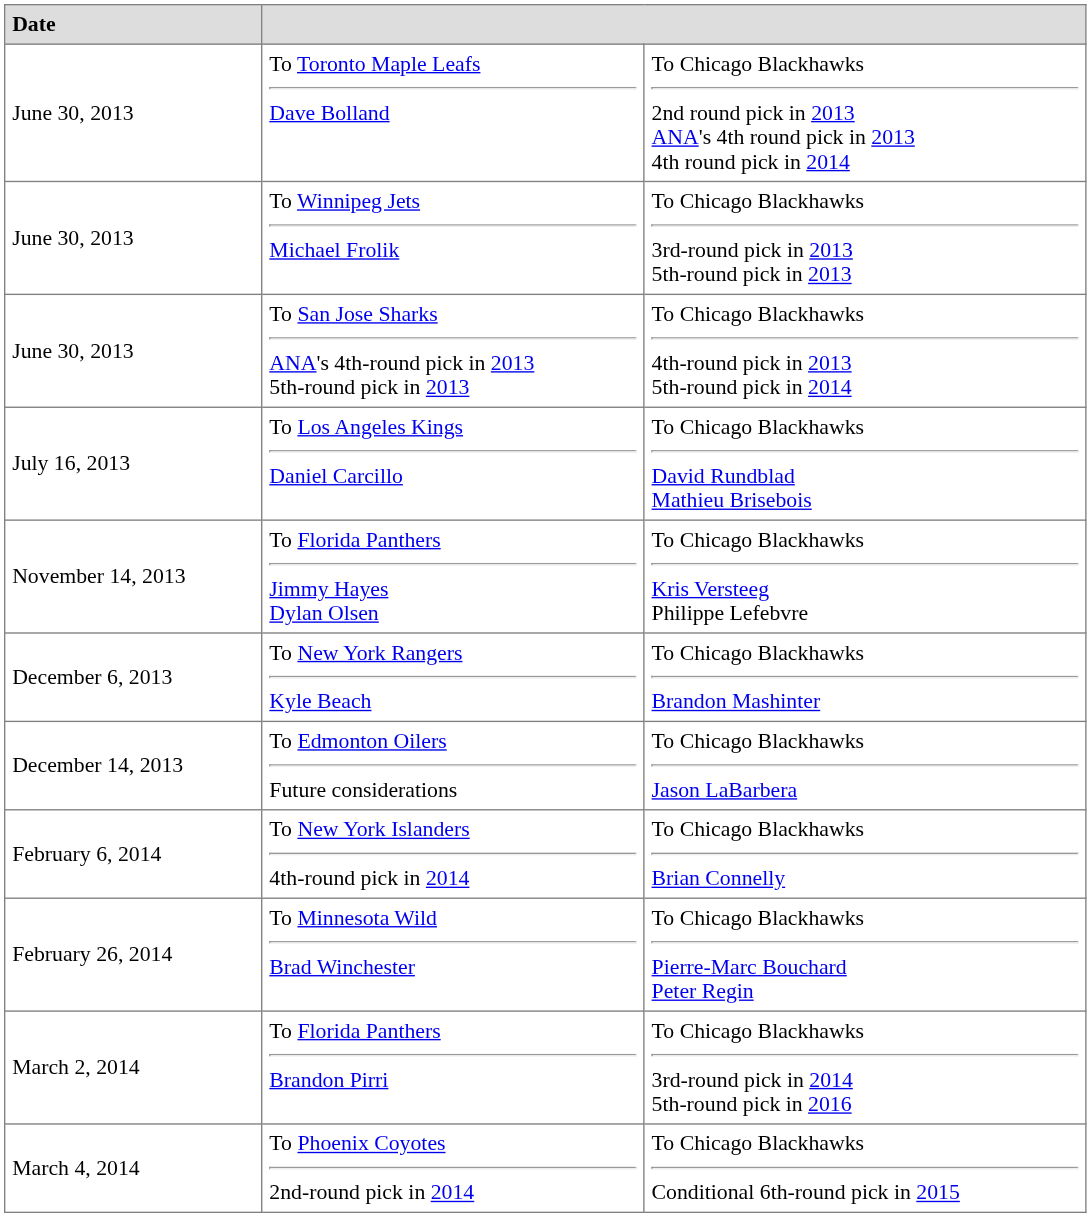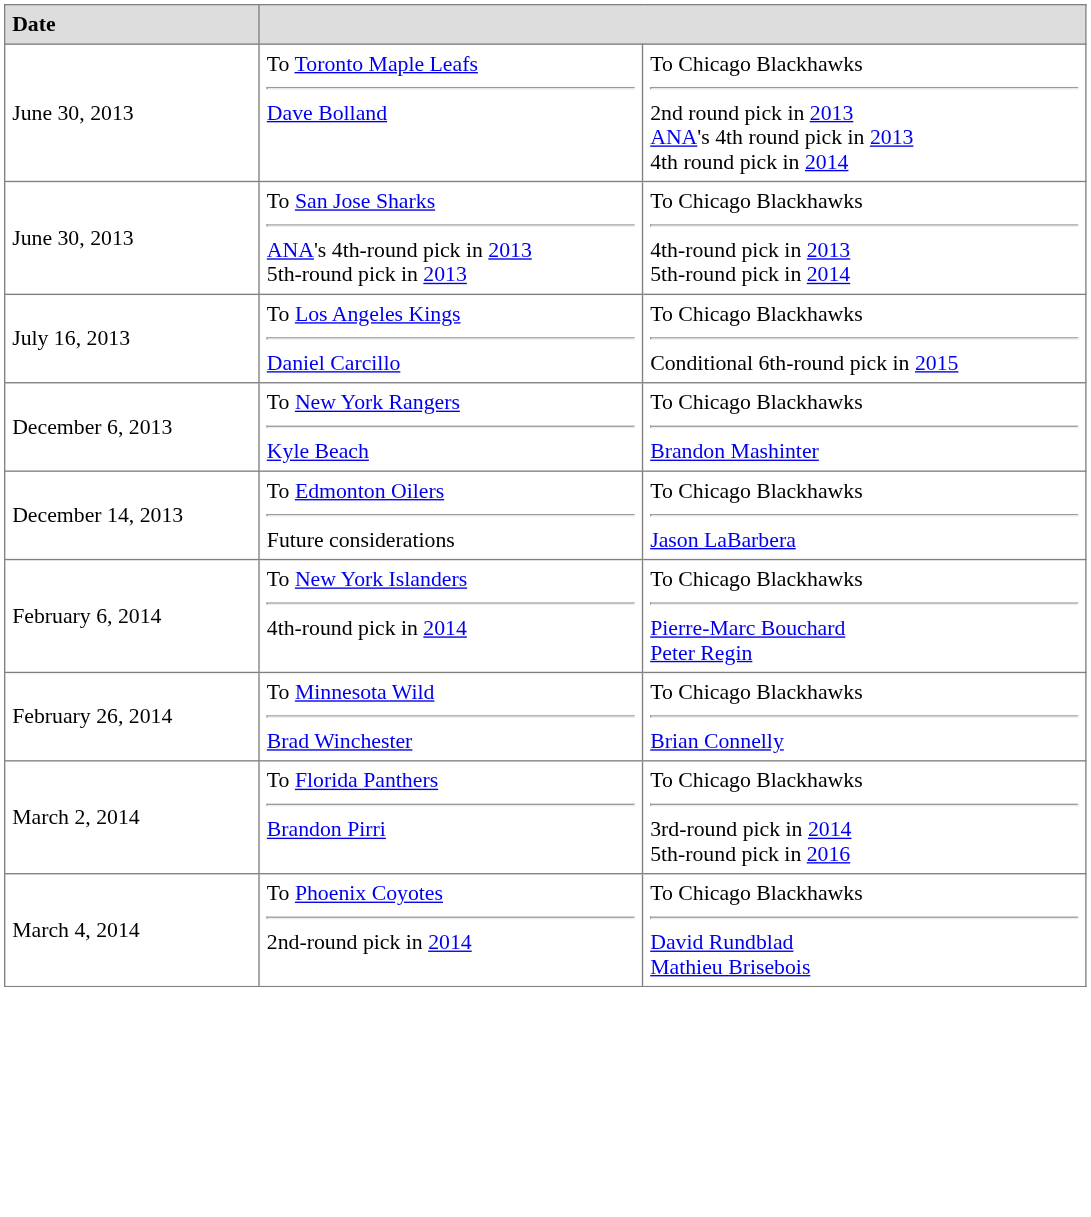- row: June 30, 2013 | To Winnipeg Jets Michael Frolik | To Chicago Blackhawks 3rd-round pick in 2013 5th-round pick in 2013
To Los Angeles Kings Daniel Carcillo | column 3: To Chicago Blackhawks David Rundblad Mathieu Brisebois -> To Chicago Blackhawks Conditional 6th-round pick in 2015
- row: November 14, 2013 | To Florida Panthers Jimmy Hayes Dylan Olsen | To Chicago Blackhawks Kris Versteeg Philippe Lefebvre
To New York Islanders 4th-round pick in 2014 | column 3: To Chicago Blackhawks Brian Connelly -> To Chicago Blackhawks Pierre-Marc Bouchard Peter Regin
To Minnesota Wild Brad Winchester | column 3: To Chicago Blackhawks Pierre-Marc Bouchard Peter Regin -> To Chicago Blackhawks Brian Connelly
To Phoenix Coyotes 2nd-round pick in 2014 | column 3: To Chicago Blackhawks Conditional 6th-round pick in 2015 -> To Chicago Blackhawks David Rundblad Mathieu Brisebois
